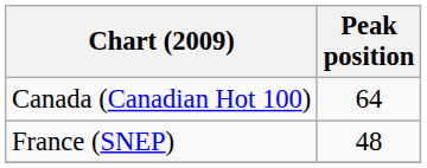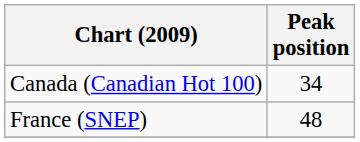Canada (Canadian Hot 100) | Peak position: 64 -> 34
